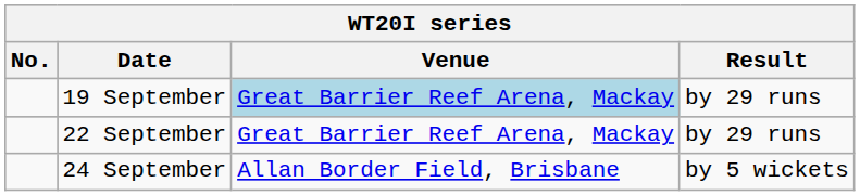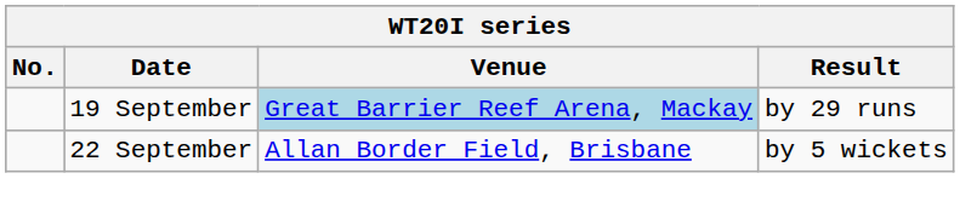22 September | Venue: Great Barrier Reef Arena, Mackay -> Allan Border Field, Brisbane
22 September | Result: by 29 runs -> by 5 wickets
- row: 24 September | Allan Border Field, Brisbane | by 5 wickets
